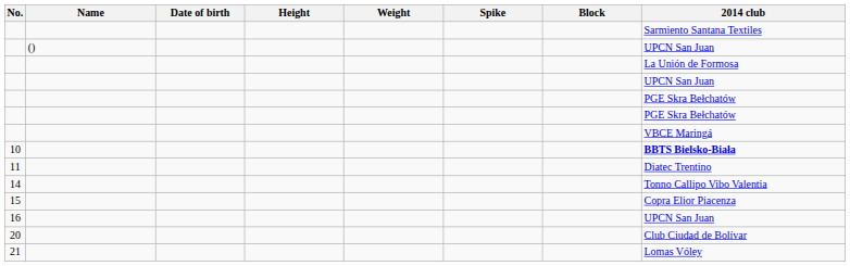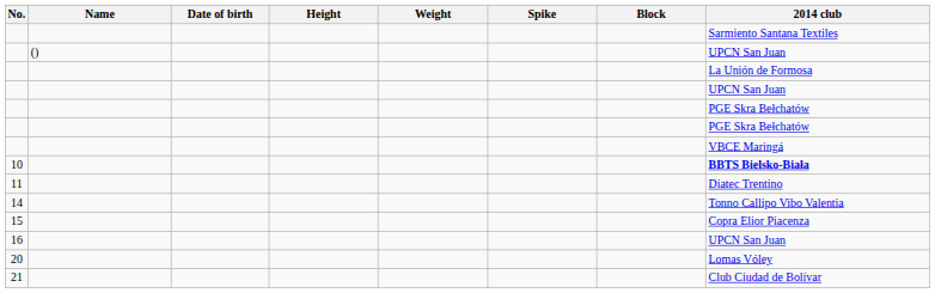20 | 2014 club: Club Ciudad de Bolívar -> Lomas Vóley
21 | 2014 club: Lomas Vóley -> Club Ciudad de Bolívar
